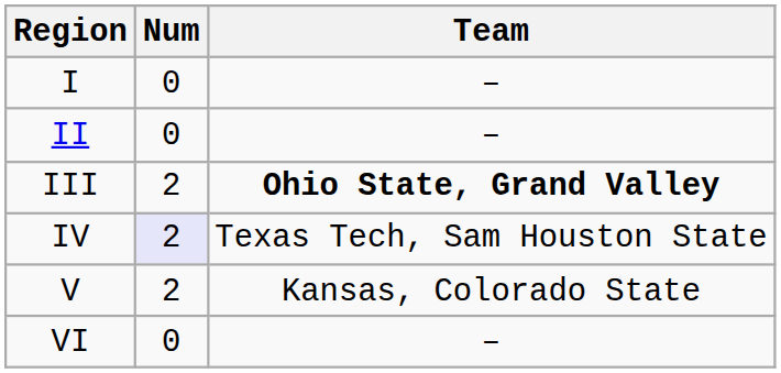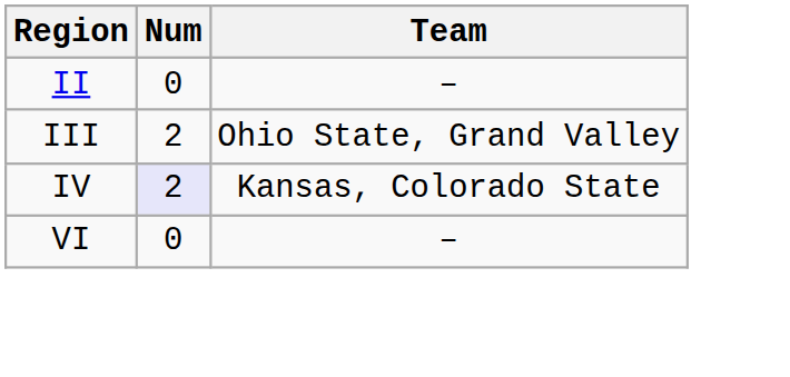- row: I | 0 | –
III | Team: bold -> normal
IV | Team: Texas Tech, Sam Houston State -> Kansas, Colorado State
- row: V | 2 | Kansas, Colorado State
